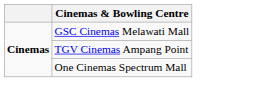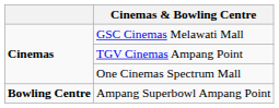+ row: Bowling Centre | Ampang Superbowl Ampang Point
